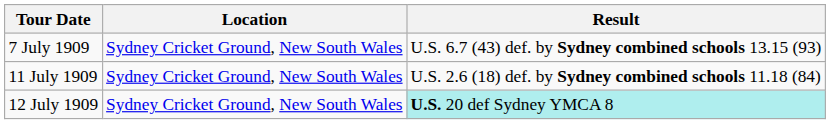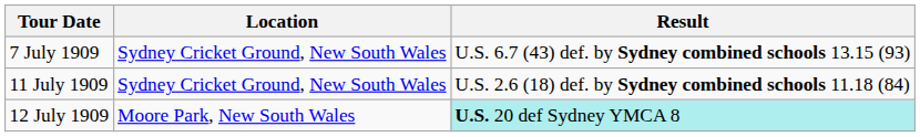12 July 1909 | Location: Sydney Cricket Ground, New South Wales -> Moore Park, New South Wales
